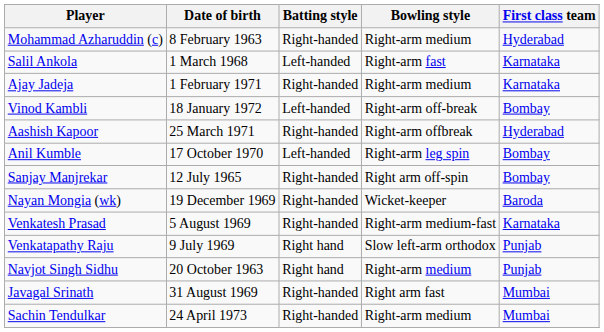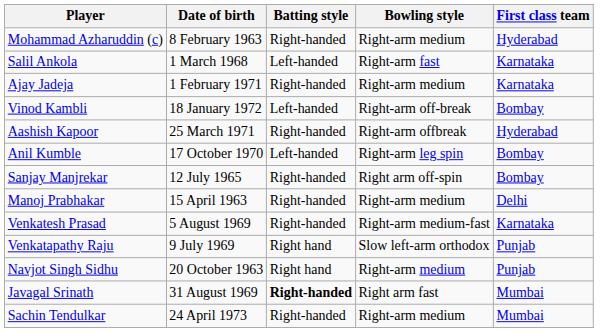- row: Nayan Mongia (wk) | 19 December 1969 | Right-handed | Wicket-keeper | Baroda
+ row: Manoj Prabhakar | 15 April 1963 | Right-handed | Right-arm medium | Delhi
Javagal Srinath | Batting style: normal -> bold
